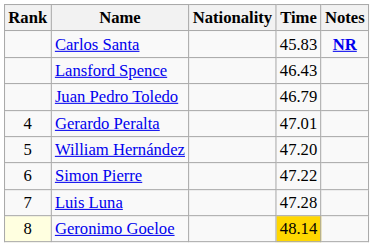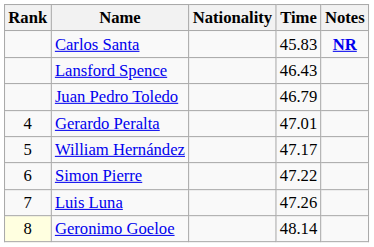William Hernández | Time: 47.20 -> 47.17
Luis Luna | Time: 47.28 -> 47.26
Geronimo Goeloe | Time: gold background -> no background
